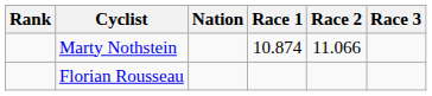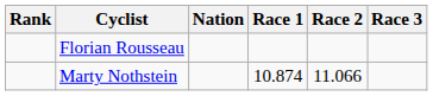rows swapped: Marty Nothstein <-> Florian Rousseau
